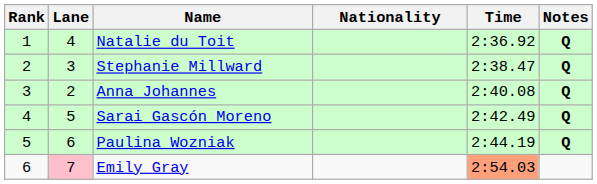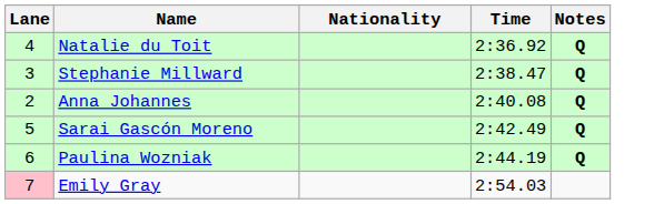- column: Rank | 1 | 2 | 3 | 4 | 5 | 6
Emily Gray | Time: lightsalmon background -> no background
